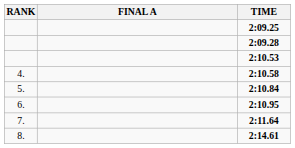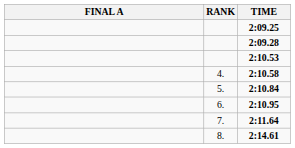columns swapped: RANK <-> FINAL A
